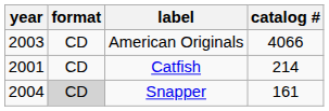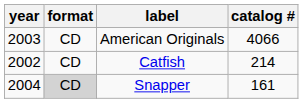Catfish | year: 2001 -> 2002
